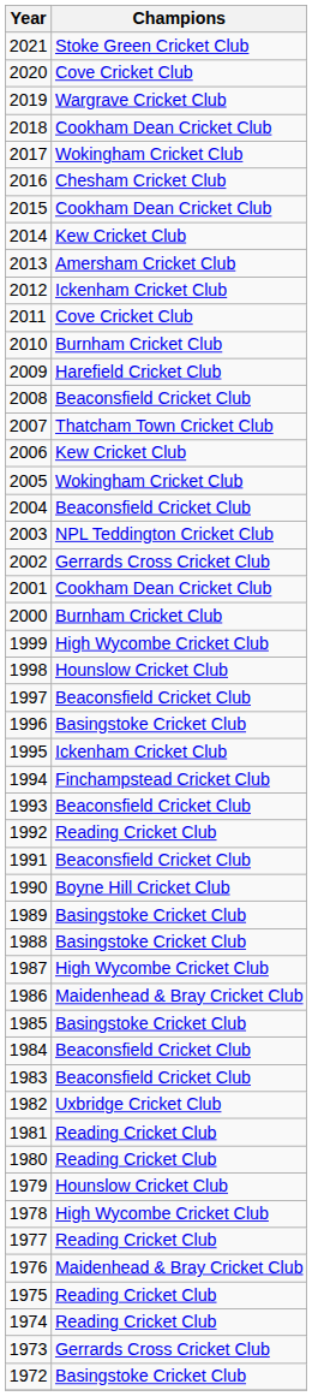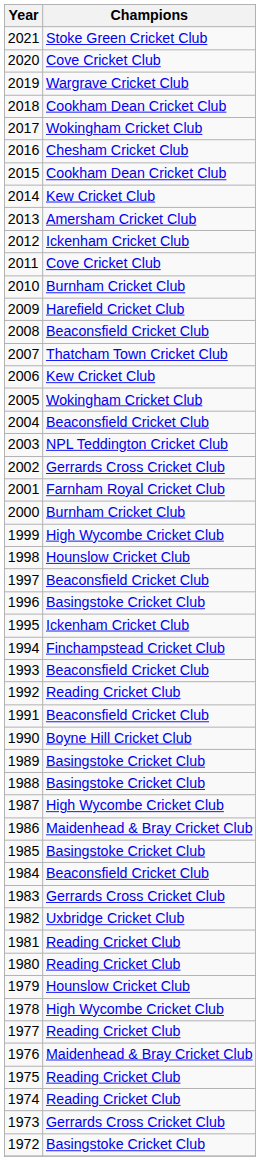2001 | Champions: Cookham Dean Cricket Club -> Farnham Royal Cricket Club
1983 | Champions: Beaconsfield Cricket Club -> Gerrards Cross Cricket Club
